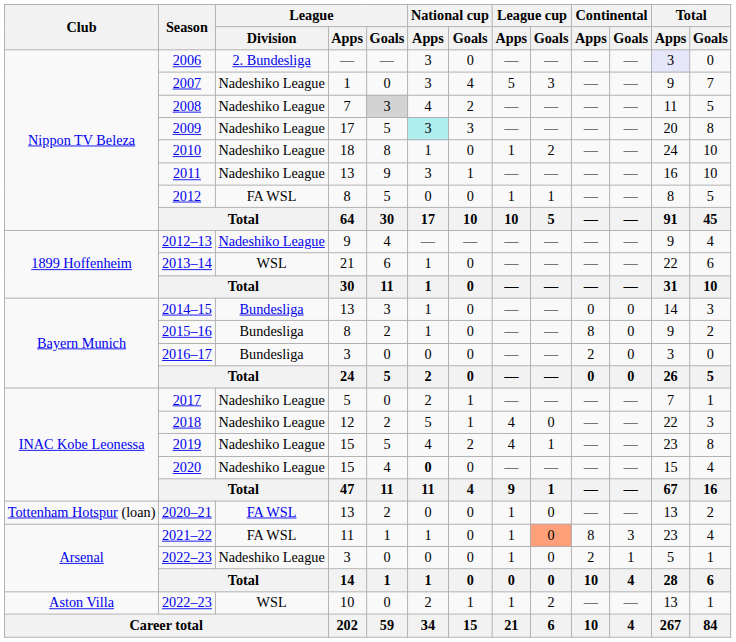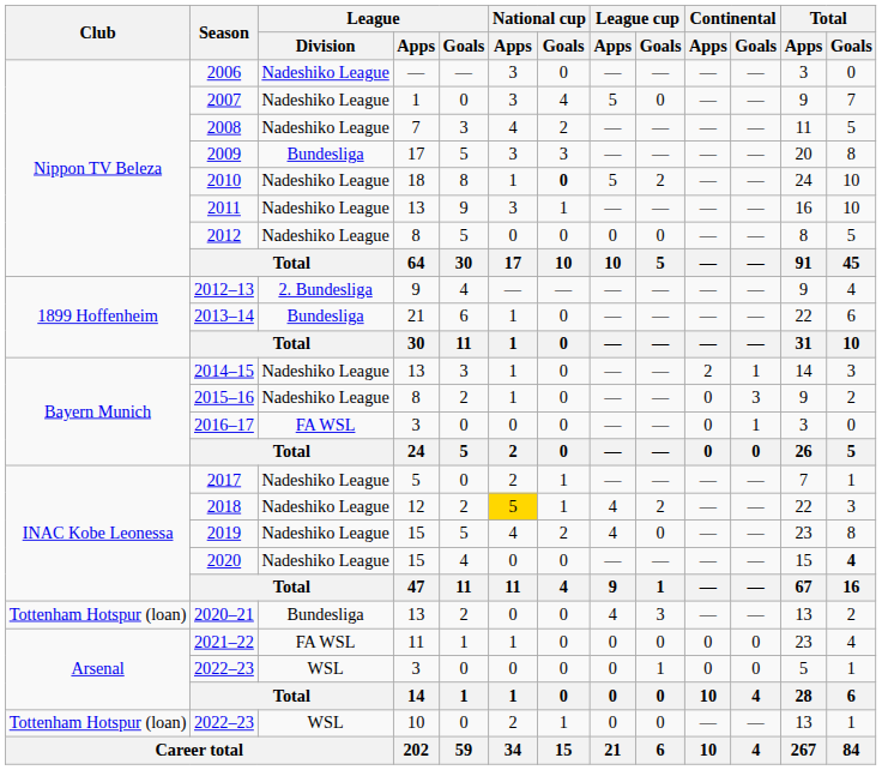2006 | League / Division: 2. Bundesliga -> Nadeshiko League
2006 | Total / Apps: lavender background -> no background
2007 | League cup / Goals: 3 -> 0
2008 | League / Goals: lightgrey background -> no background
2009 | League / Division: Nadeshiko League -> Bundesliga
2009 | National cup / Apps: paleturquoise background -> no background
2010 | National cup / Goals: normal -> bold
2010 | League cup / Apps: 1 -> 5
2012 | League / Division: FA WSL -> Nadeshiko League
2012 | League cup / Apps: 1 -> 0
2012 | League cup / Goals: 1 -> 0
2012–13 | League / Division: Nadeshiko League -> 2. Bundesliga
2013–14 | League / Division: WSL -> Bundesliga
2014–15 | League / Division: Bundesliga -> Nadeshiko League
2014–15 | Continental / Apps: 0 -> 2
2014–15 | Continental / Goals: 0 -> 1
2015–16 | League / Division: Bundesliga -> Nadeshiko League
2015–16 | Continental / Apps: 8 -> 0
2015–16 | Continental / Goals: 0 -> 3
2016–17 | League / Division: Bundesliga -> FA WSL
2016–17 | Continental / Apps: 2 -> 0
2016–17 | Continental / Goals: 0 -> 1
2018 | National cup / Apps: no background -> gold background
2018 | League cup / Goals: 0 -> 2
2019 | League cup / Goals: 1 -> 0
2020 | National cup / Apps: bold -> normal
2020 | Total / Goals: normal -> bold
2020–21 | League / Division: FA WSL -> Bundesliga
2020–21 | League cup / Apps: 1 -> 4
2020–21 | League cup / Goals: 0 -> 3
2021–22 | League cup / Apps: 1 -> 0
2021–22 | League cup / Goals: lightsalmon background -> no background
2021–22 | Continental / Apps: 8 -> 0
2021–22 | Continental / Goals: 3 -> 0
2022–23 / 3 | League / Division: Nadeshiko League -> WSL
2022–23 / 3 | League cup / Apps: 1 -> 0
2022–23 / 3 | League cup / Goals: 0 -> 1
2022–23 / 3 | Continental / Apps: 2 -> 0
2022–23 / 3 | Continental / Goals: 1 -> 0
2022–23 / 10 | Club: Aston Villa -> Tottenham Hotspur (loan)
2022–23 / 10 | League cup / Apps: 1 -> 0
2022–23 / 10 | League cup / Goals: 2 -> 0
